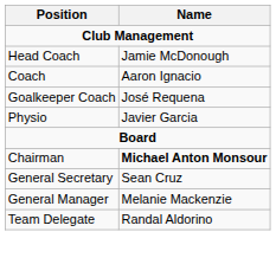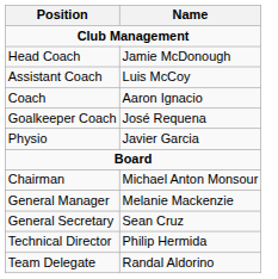+ row: Assistant Coach | Luis McCoy
Chairman | Name: bold -> normal
rows swapped: General Manager <-> General Secretary
+ row: Technical Director | Philip Hermida
